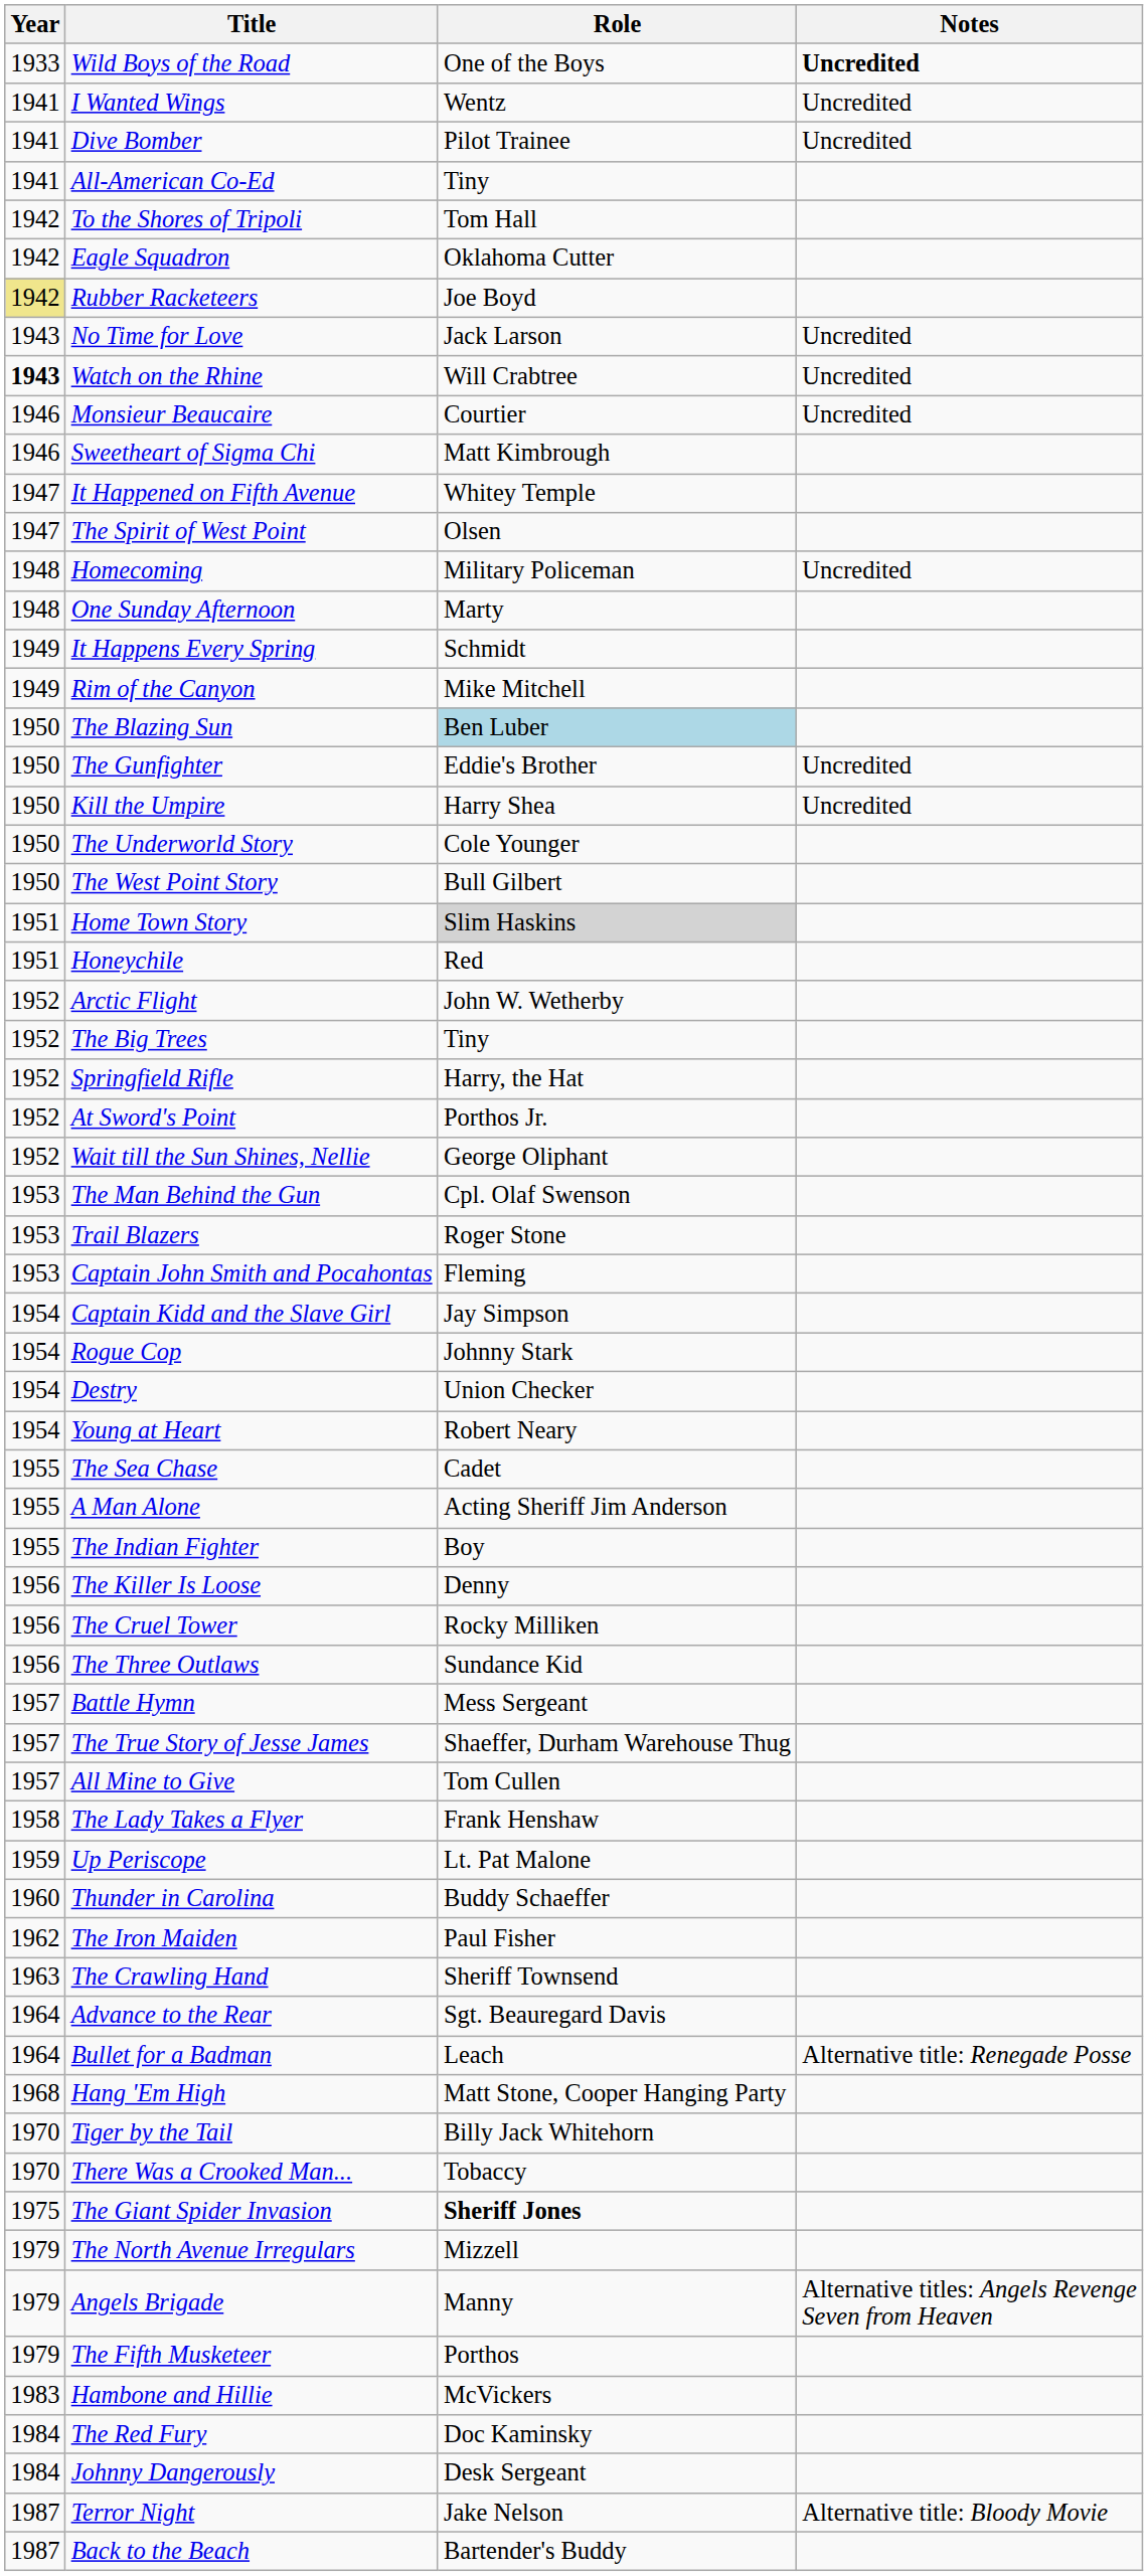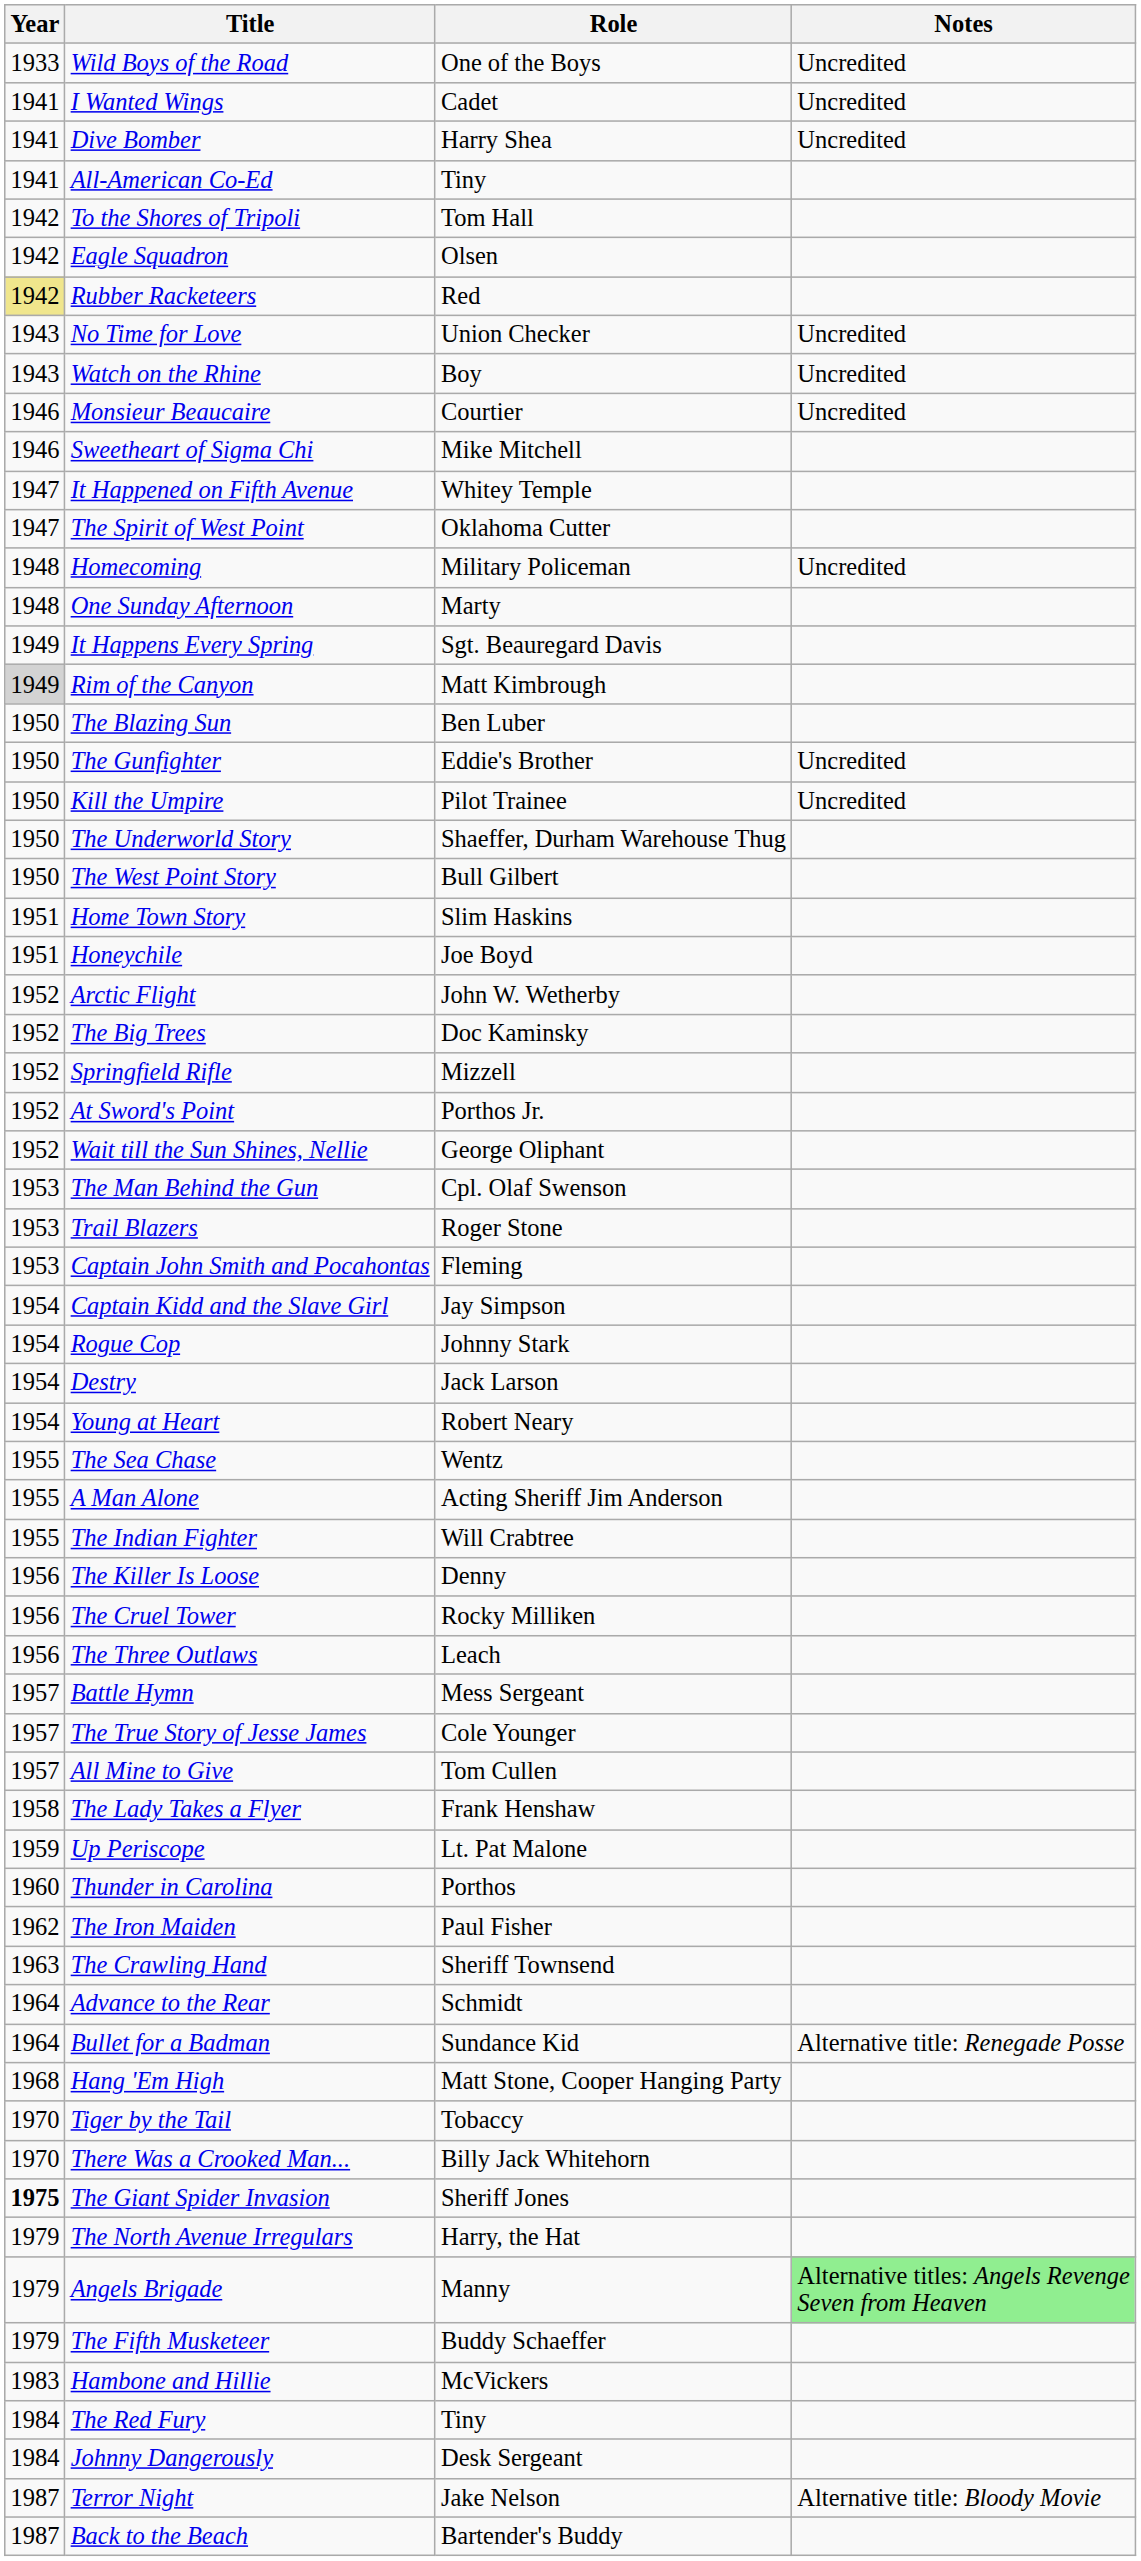Wild Boys of the Road | Notes: bold -> normal
I Wanted Wings | Role: Wentz -> Cadet
Dive Bomber | Role: Pilot Trainee -> Harry Shea
Eagle Squadron | Role: Oklahoma Cutter -> Olsen
Rubber Racketeers | Role: Joe Boyd -> Red
No Time for Love | Role: Jack Larson -> Union Checker
Watch on the Rhine | Year: bold -> normal
Watch on the Rhine | Role: Will Crabtree -> Boy
Sweetheart of Sigma Chi | Role: Matt Kimbrough -> Mike Mitchell
The Spirit of West Point | Role: Olsen -> Oklahoma Cutter
It Happens Every Spring | Role: Schmidt -> Sgt. Beauregard Davis
Rim of the Canyon | Year: no background -> lightgrey background
Rim of the Canyon | Role: Mike Mitchell -> Matt Kimbrough
The Blazing Sun | Role: lightblue background -> no background
Kill the Umpire | Role: Harry Shea -> Pilot Trainee
The Underworld Story | Role: Cole Younger -> Shaeffer, Durham Warehouse Thug
Home Town Story | Role: lightgrey background -> no background
Honeychile | Role: Red -> Joe Boyd
The Big Trees | Role: Tiny -> Doc Kaminsky
Springfield Rifle | Role: Harry, the Hat -> Mizzell
Destry | Role: Union Checker -> Jack Larson
The Sea Chase | Role: Cadet -> Wentz
The Indian Fighter | Role: Boy -> Will Crabtree
The Three Outlaws | Role: Sundance Kid -> Leach
The True Story of Jesse James | Role: Shaeffer, Durham Warehouse Thug -> Cole Younger
Thunder in Carolina | Role: Buddy Schaeffer -> Porthos
Advance to the Rear | Role: Sgt. Beauregard Davis -> Schmidt
Bullet for a Badman | Role: Leach -> Sundance Kid
Tiger by the Tail | Role: Billy Jack Whitehorn -> Tobaccy
There Was a Crooked Man... | Role: Tobaccy -> Billy Jack Whitehorn
The Giant Spider Invasion | Year: normal -> bold
The Giant Spider Invasion | Role: bold -> normal
The North Avenue Irregulars | Role: Mizzell -> Harry, the Hat
Angels Brigade | Notes: no background -> lightgreen background
The Fifth Musketeer | Role: Porthos -> Buddy Schaeffer
The Red Fury | Role: Doc Kaminsky -> Tiny
